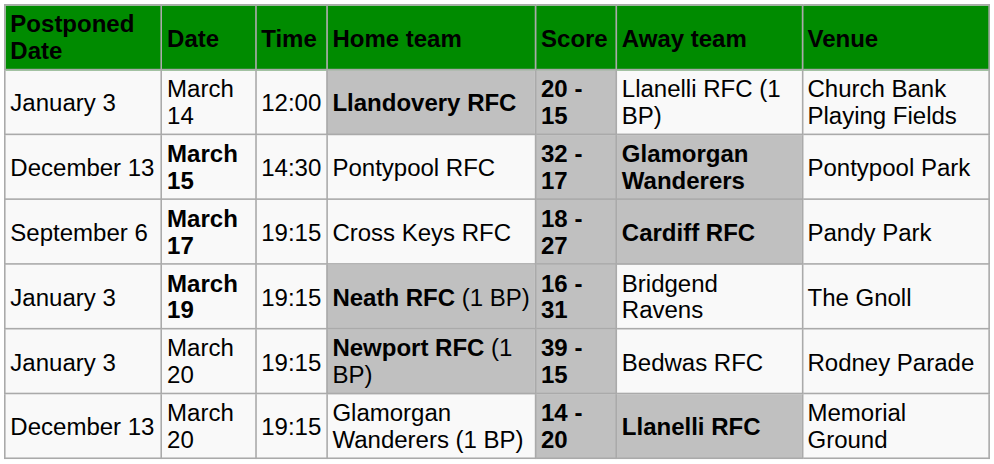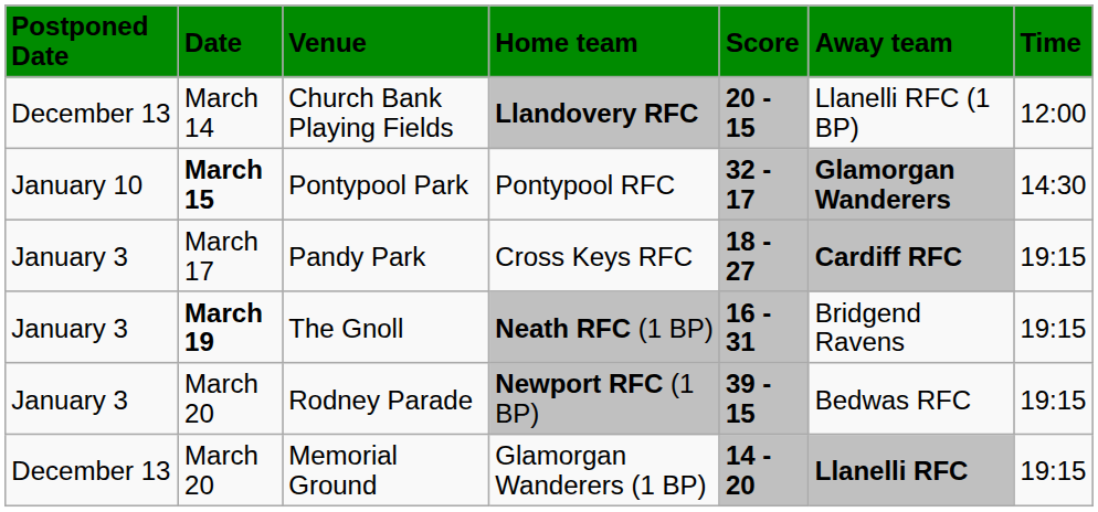columns swapped: Time <-> Venue
Llandovery RFC | Postponed Date: January 3 -> December 13
Pontypool RFC | Postponed Date: December 13 -> January 10
Cross Keys RFC | Postponed Date: September 6 -> January 3
Cross Keys RFC | Date: bold -> normal
